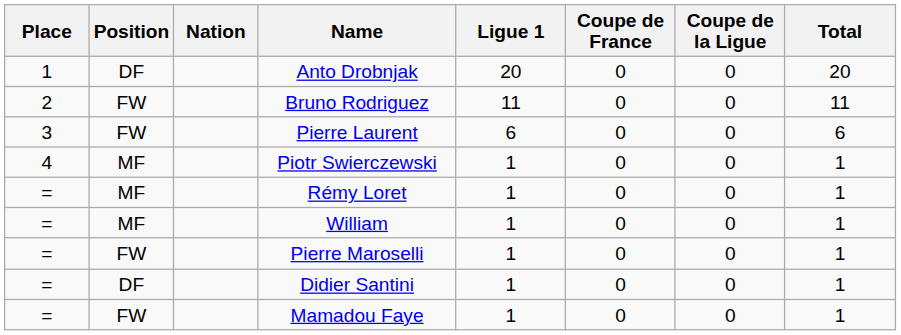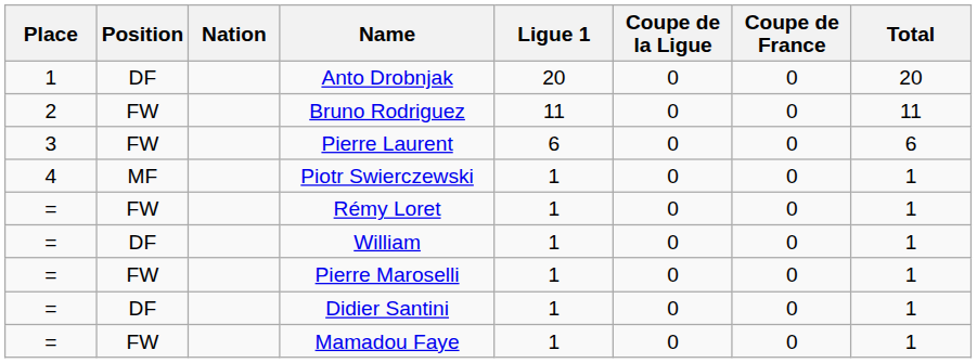columns swapped: Coupe de France <-> Coupe de la Ligue
Rémy Loret | Position: MF -> FW
William | Position: MF -> DF
